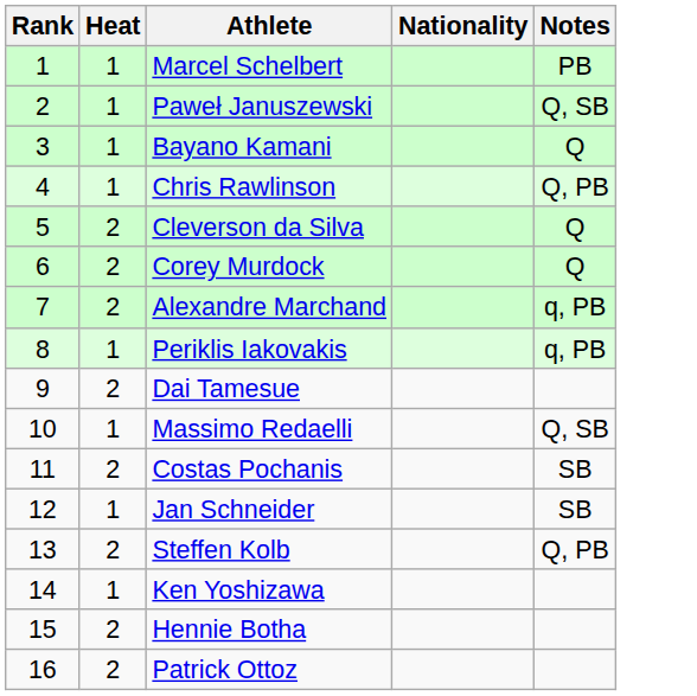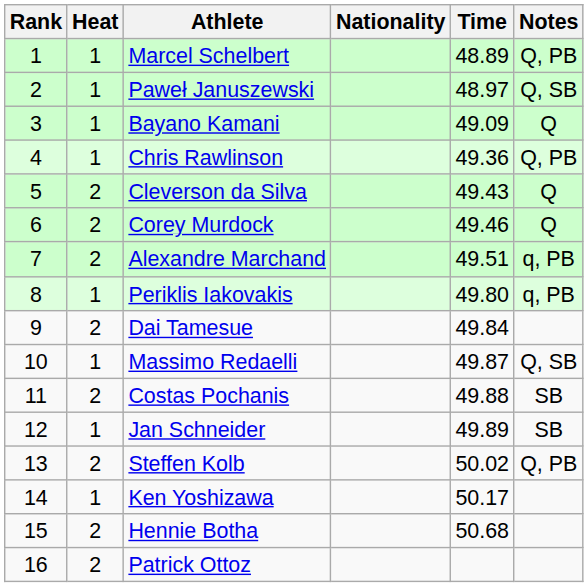+ column: Time | 48.89 | 48.97 | 49.09 | 49.36 | 49.43 | 49.46 | 49.51 | 49.80 | 49.84 | 49.87 | 49.88 | 49.89 | 50.02 | 50.17 | 50.68
Marcel Schelbert | Notes: PB -> Q, PB
